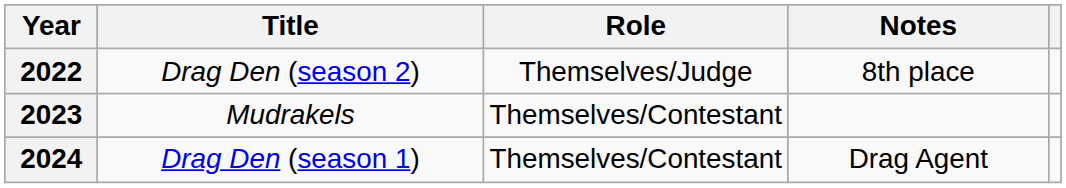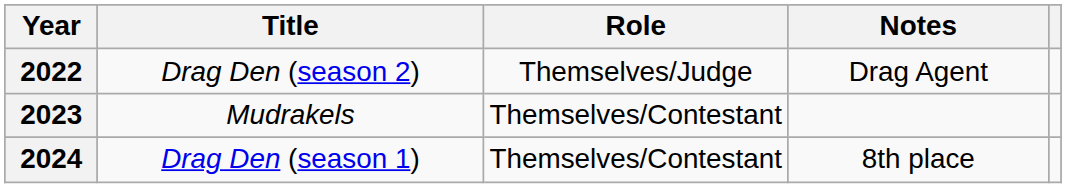2022 | Notes: 8th place -> Drag Agent
2024 | Notes: Drag Agent -> 8th place
